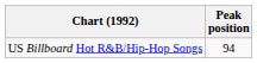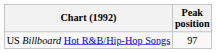US Billboard Hot R&B/Hip-Hop Songs | Peak position: 94 -> 97
